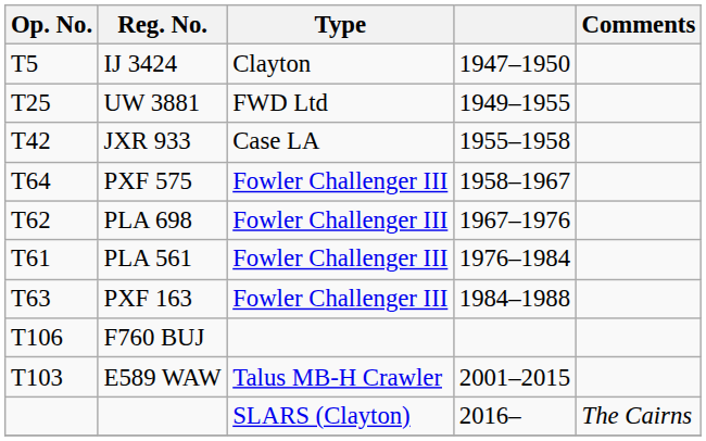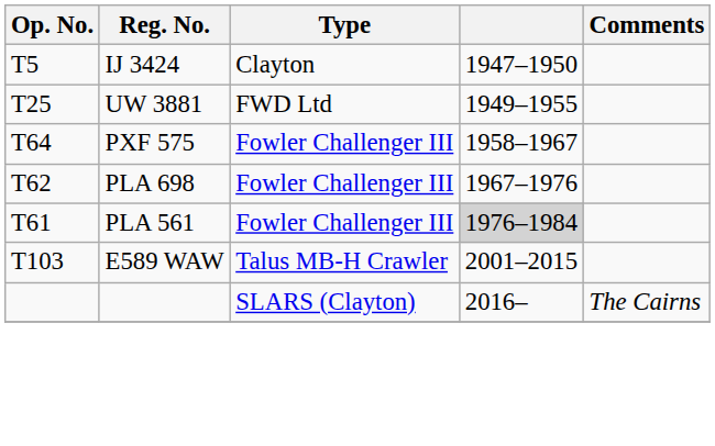- row: T42 | JXR 933 | Case LA | 1955–1958
PLA 561 | column 4: no background -> lightgrey background
- row: T63 | PXF 163 | Fowler Challenger III | 1984–1988
- row: T106 | F760 BUJ
